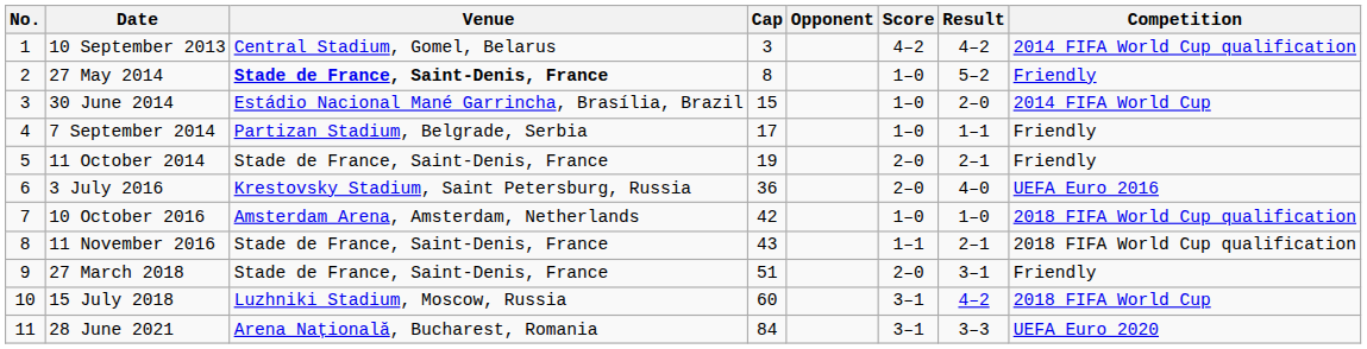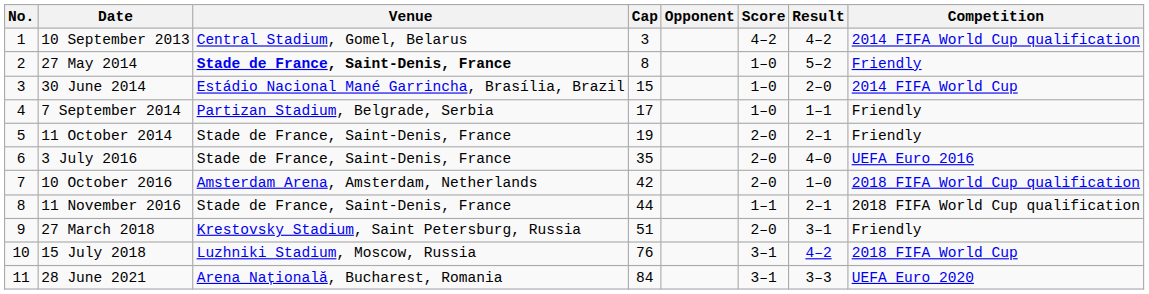3 July 2016 | Venue: Krestovsky Stadium, Saint Petersburg, Russia -> Stade de France, Saint-Denis, France
3 July 2016 | Cap: 36 -> 35
10 October 2016 | Score: 1–0 -> 2–0
11 November 2016 | Cap: 43 -> 44
27 March 2018 | Venue: Stade de France, Saint-Denis, France -> Krestovsky Stadium, Saint Petersburg, Russia
15 July 2018 | Cap: 60 -> 76
